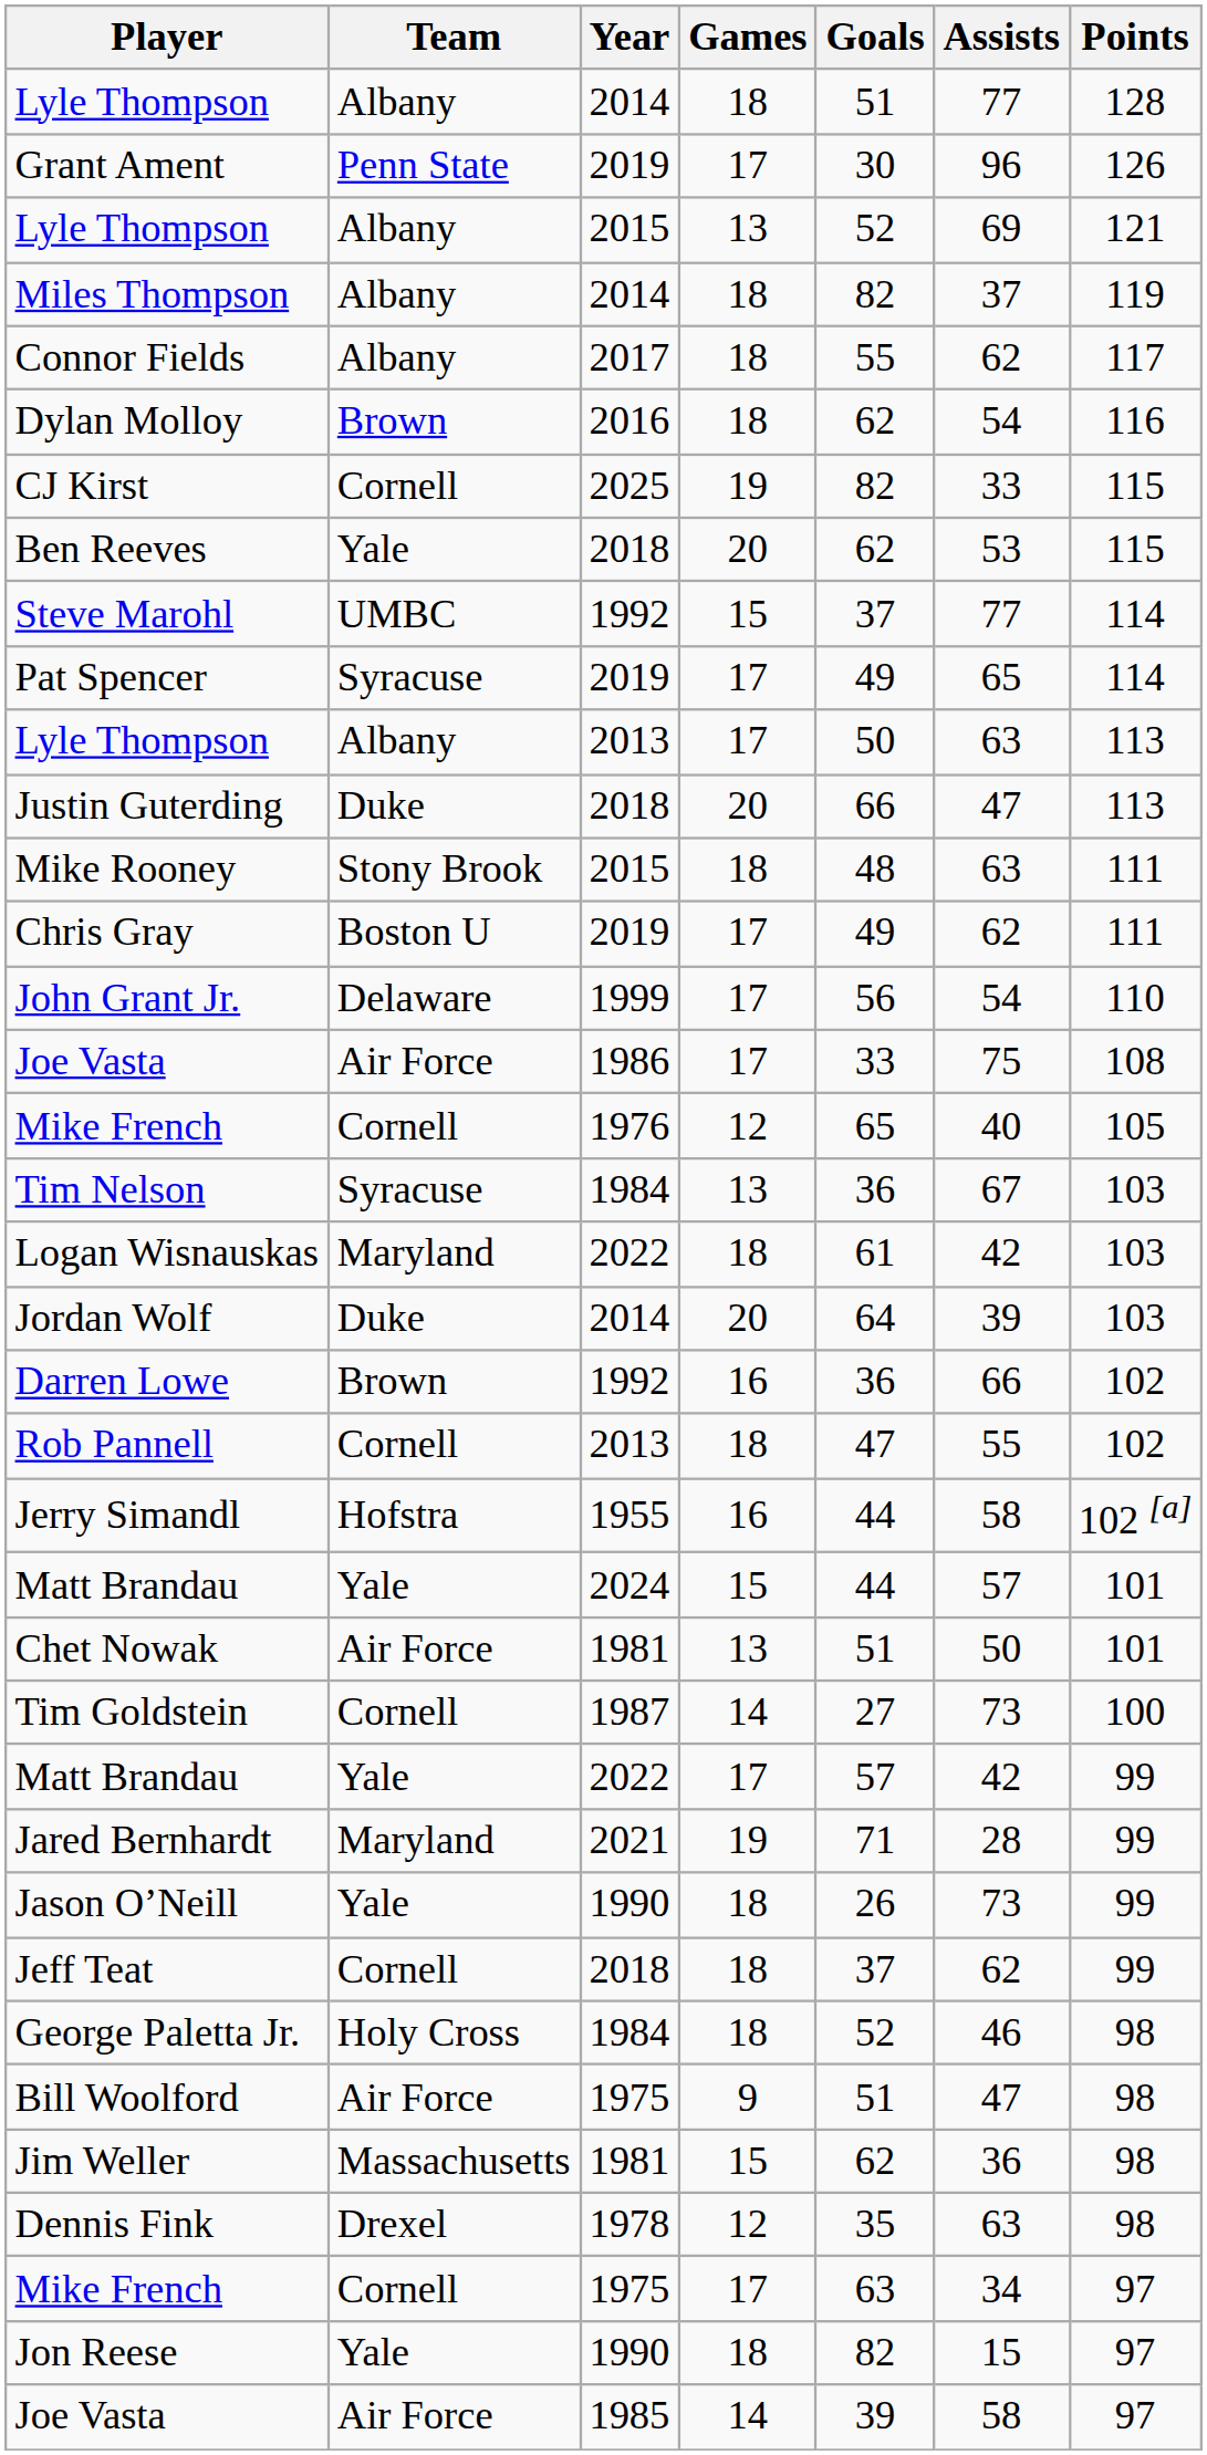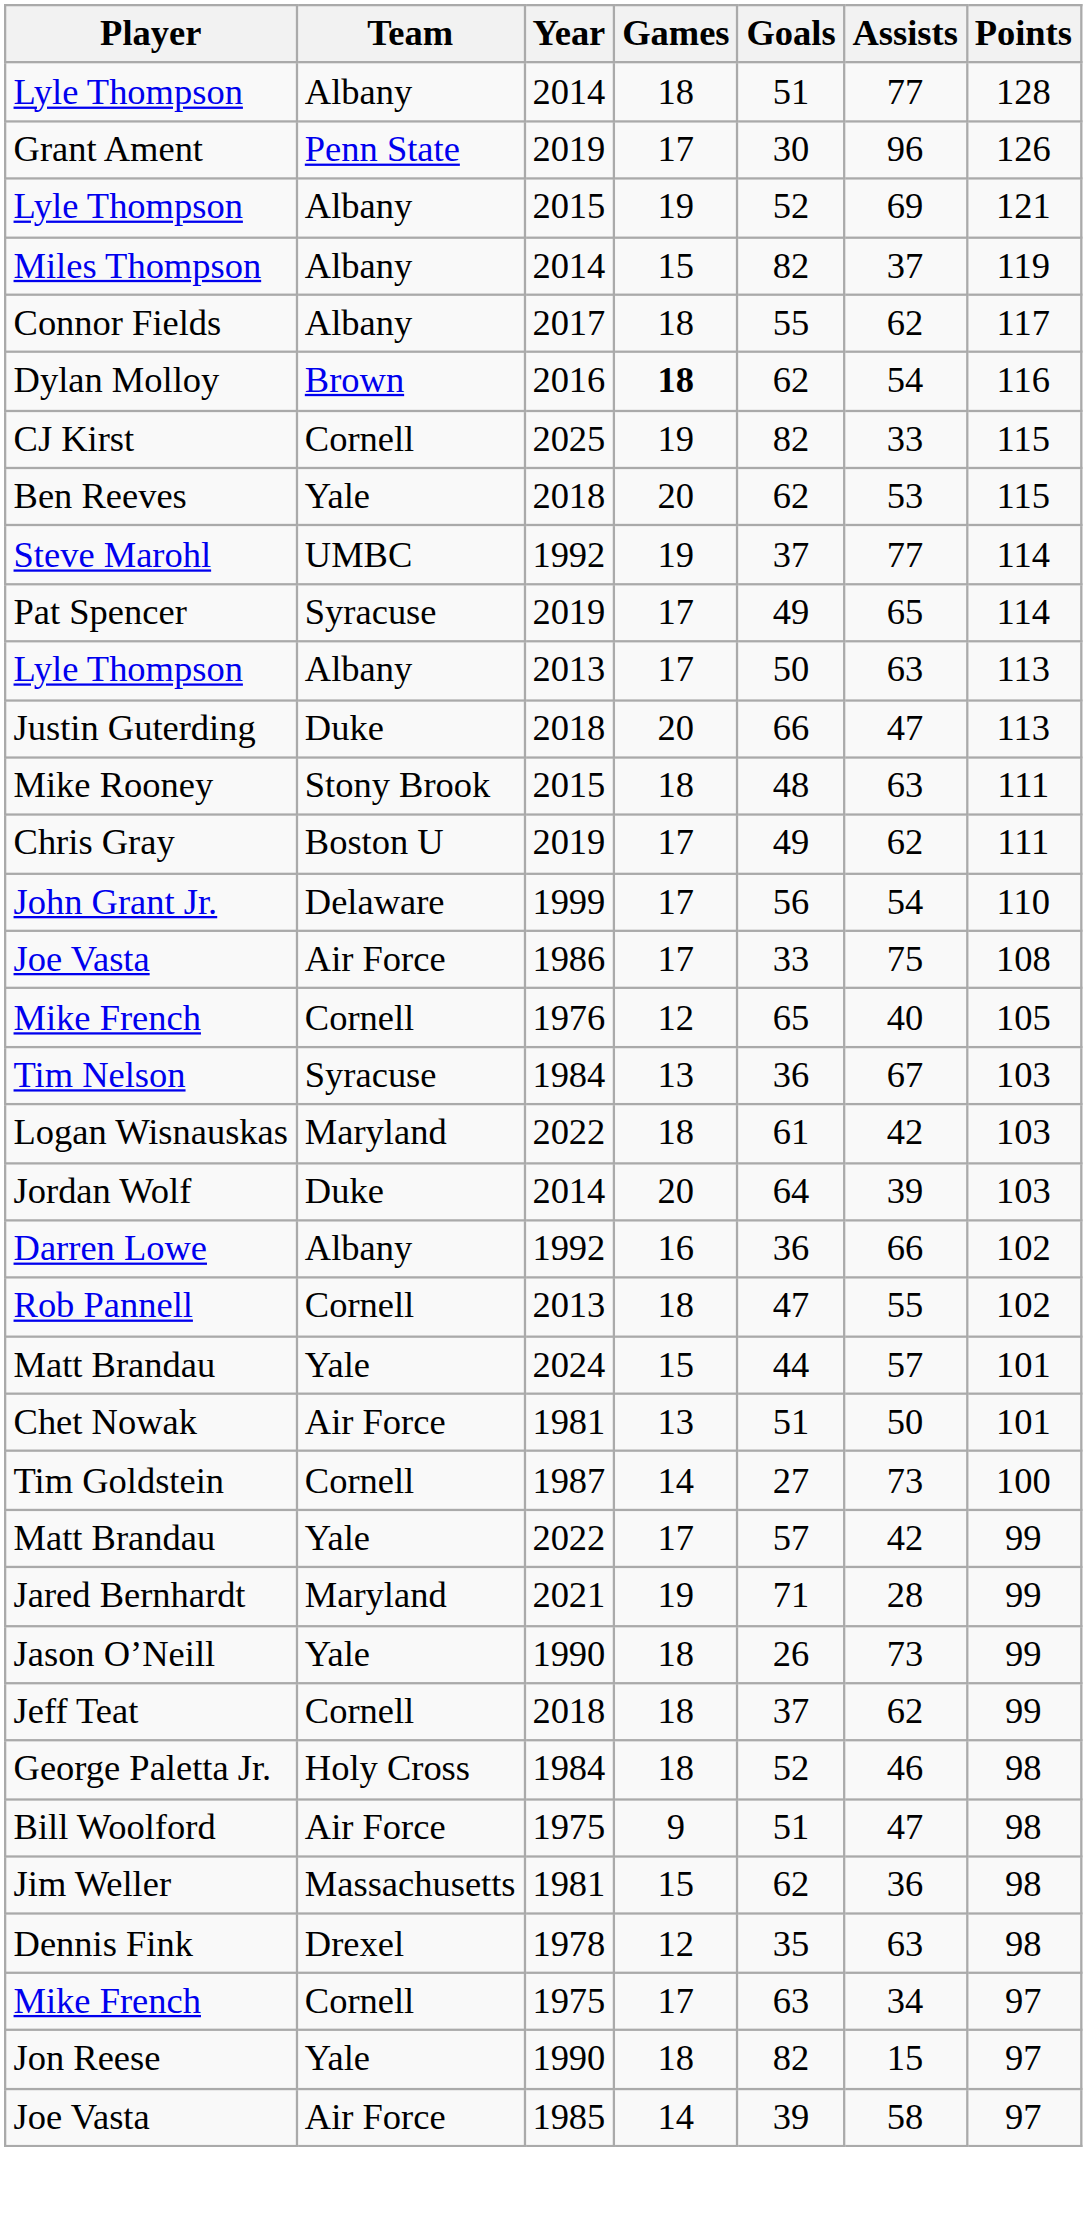Lyle Thompson / 2015 | Games: 13 -> 19
Miles Thompson | Games: 18 -> 15
Dylan Molloy | Games: normal -> bold
Steve Marohl | Games: 15 -> 19
Darren Lowe | Team: Brown -> Albany
- row: Jerry Simandl | Hofstra | 1955 | 16 | 44 | 58 | 102 [a]
